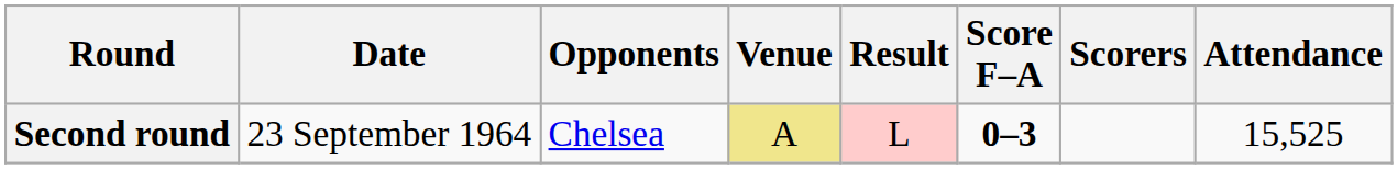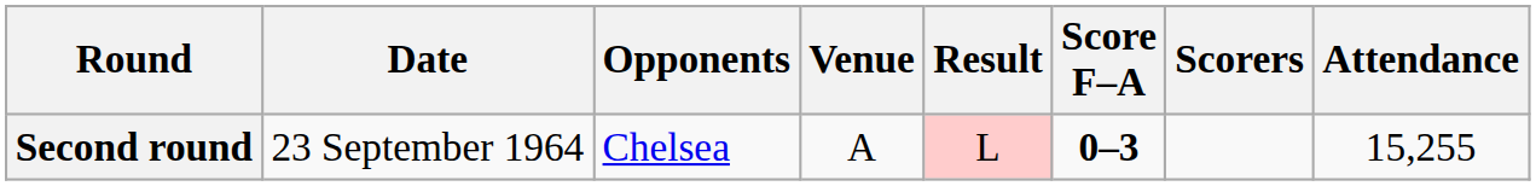Second round | Venue: khaki background -> no background
Second round | Attendance: 15,525 -> 15,255
